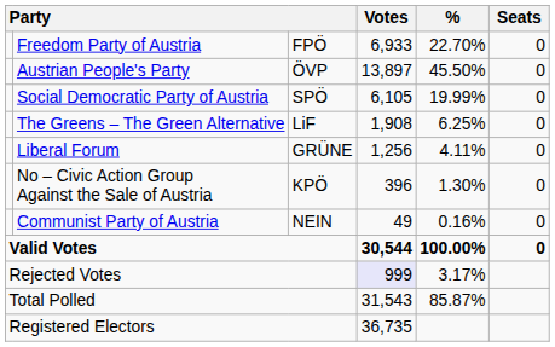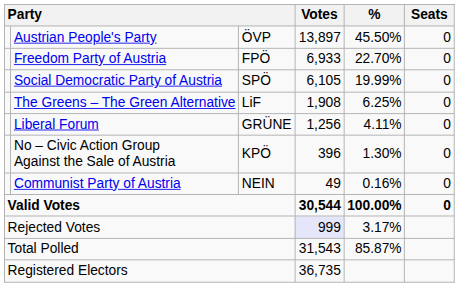rows swapped: Austrian People's Party <-> Freedom Party of Austria
